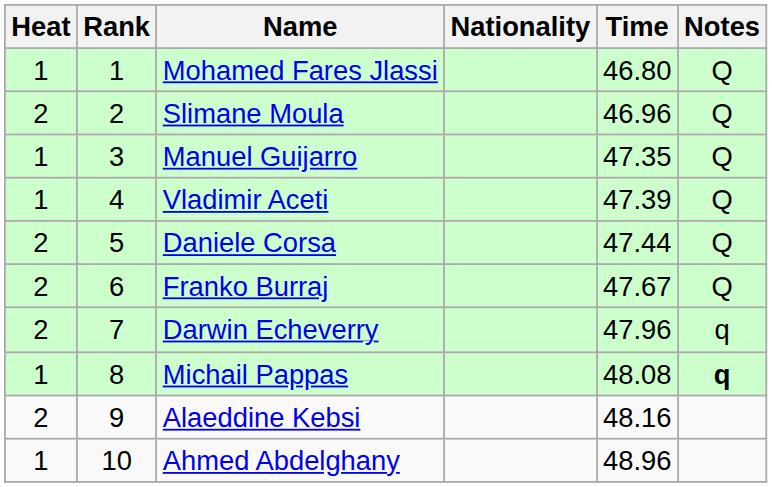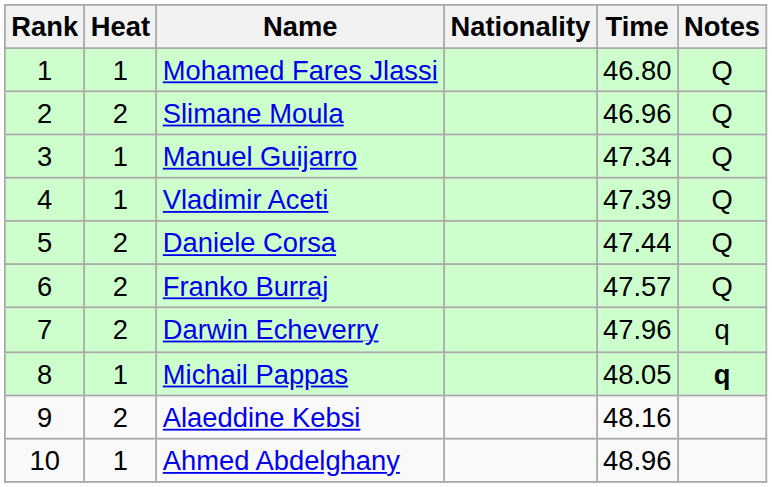columns swapped: Rank <-> Heat
Manuel Guijarro | Time: 47.35 -> 47.34
Franko Burraj | Time: 47.67 -> 47.57
Michail Pappas | Time: 48.08 -> 48.05
